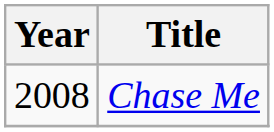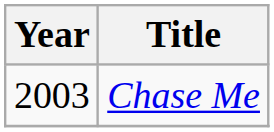Chase Me | Year: 2008 -> 2003
